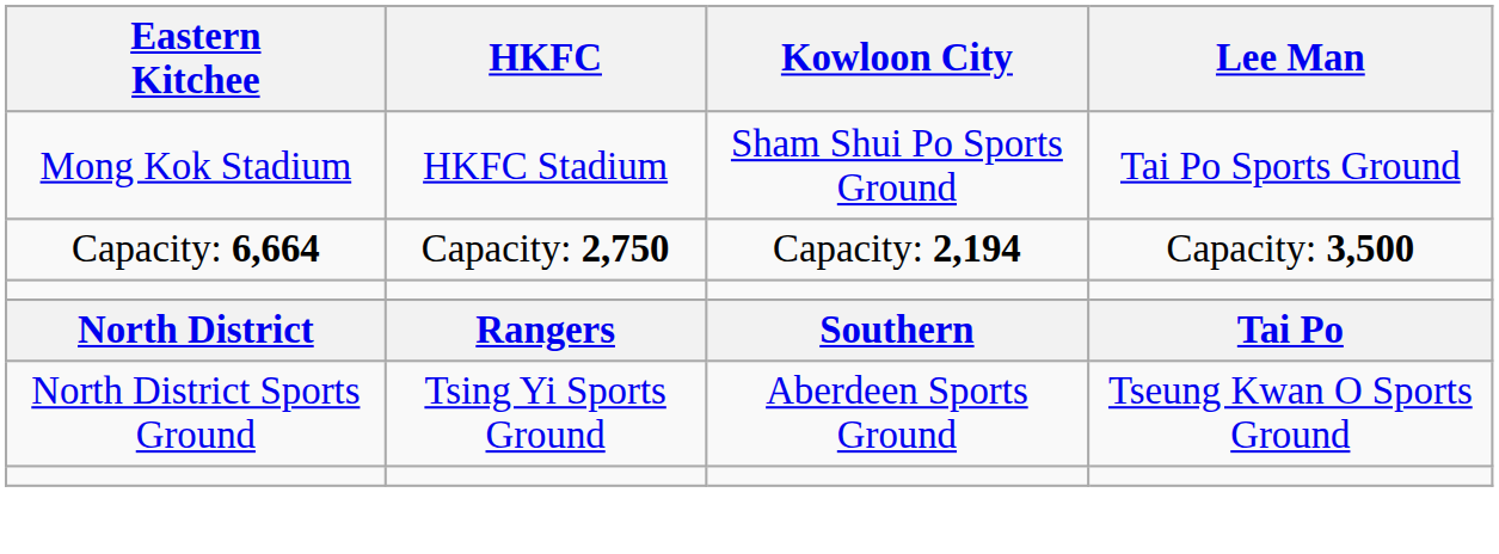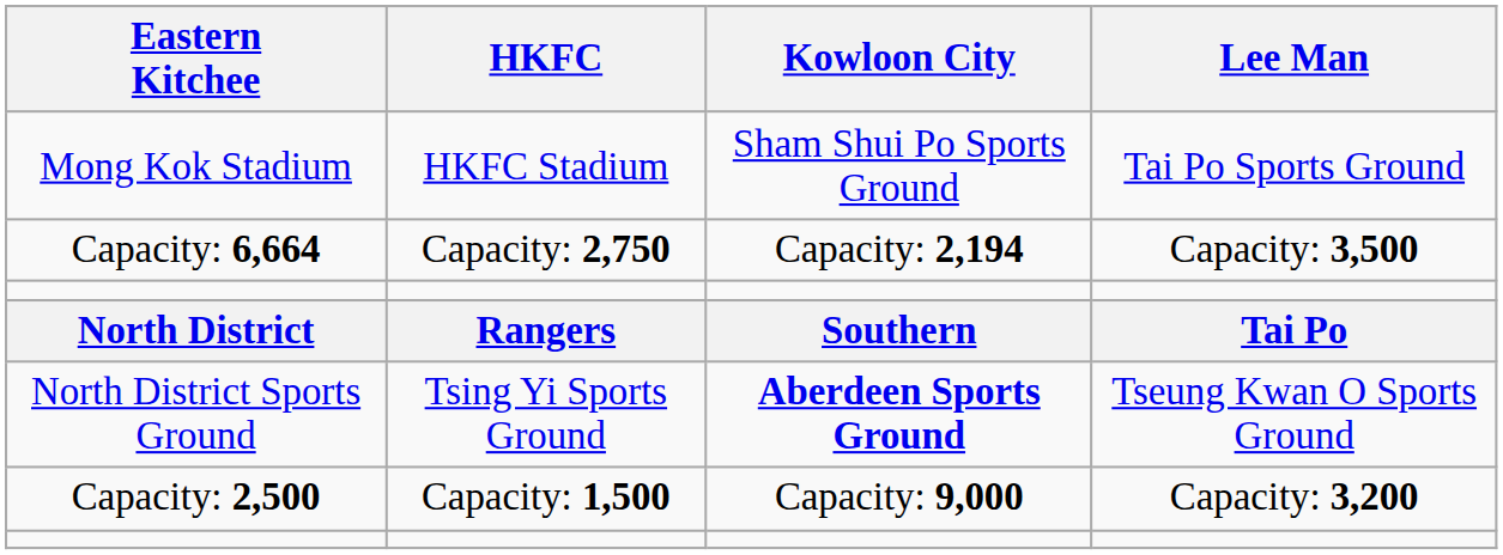North District Sports Ground | Kowloon City: normal -> bold
+ row: Capacity: 2,500 | Capacity: 1,500 | Capacity: 9,000 | Capacity: 3,200
